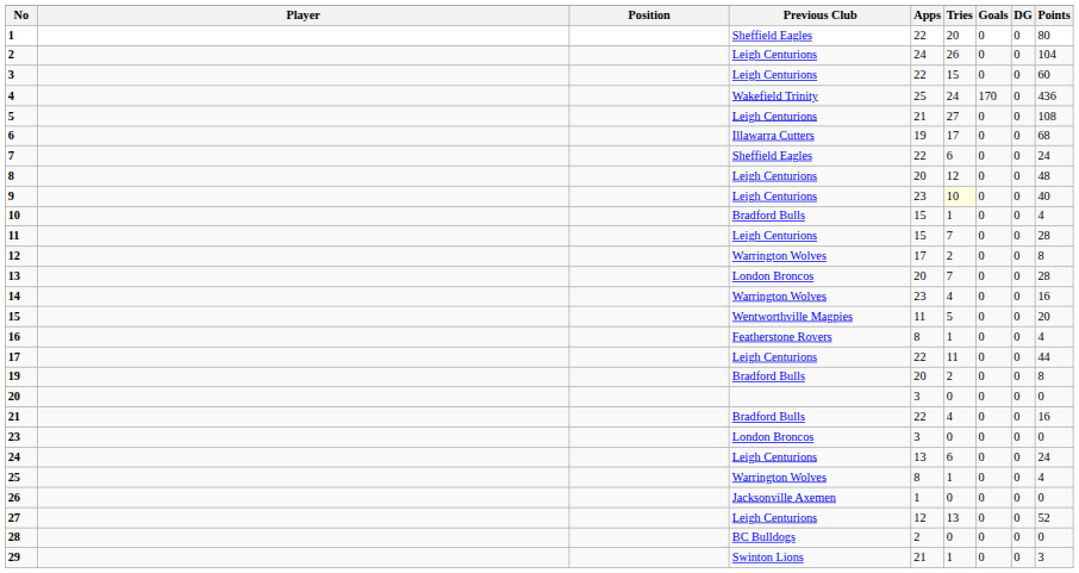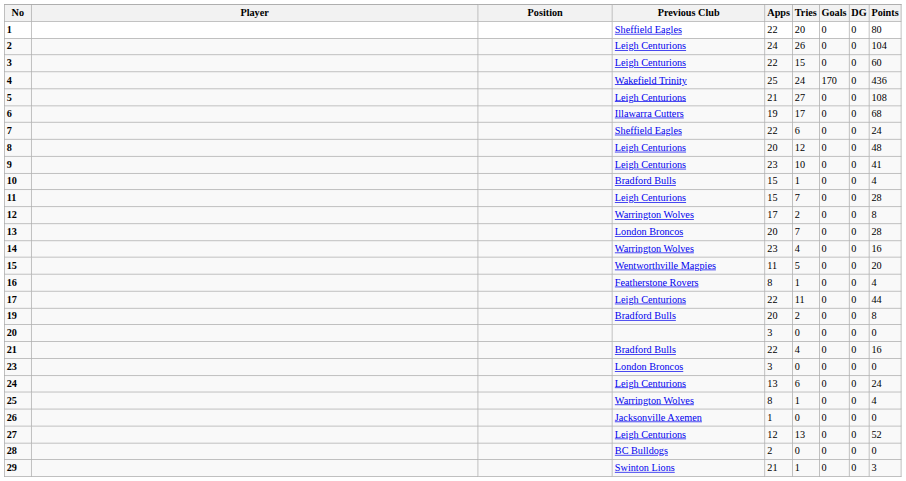9 | Tries: lightyellow background -> no background
9 | Points: 40 -> 41
